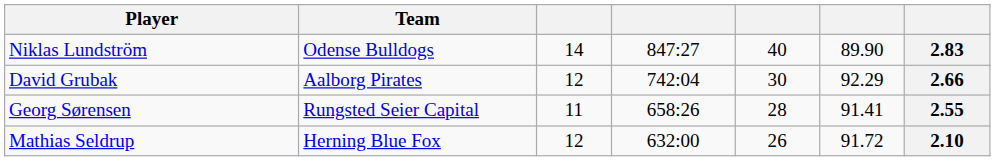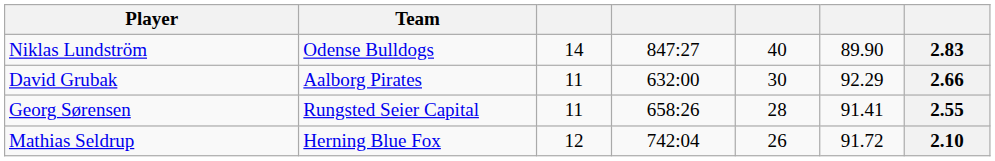David Grubak | column 3: 12 -> 11
David Grubak | column 4: 742:04 -> 632:00
Mathias Seldrup | column 4: 632:00 -> 742:04
